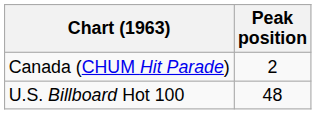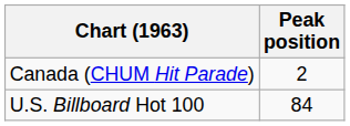U.S. Billboard Hot 100 | Peak position: 48 -> 84
